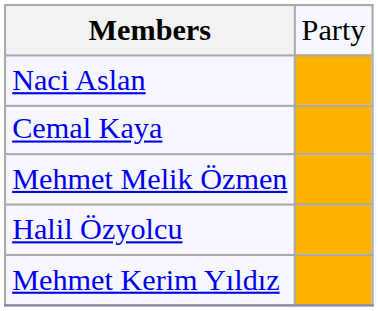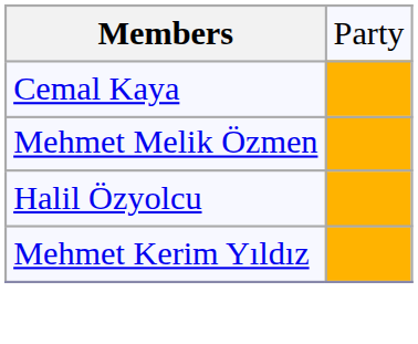- row: Naci Aslan
